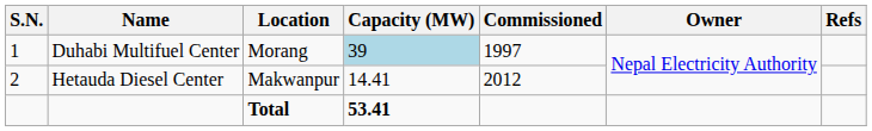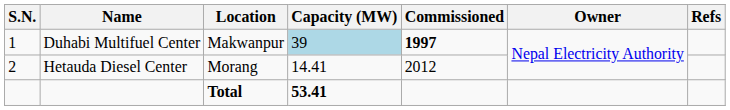Duhabi Multifuel Center | Location: Morang -> Makwanpur
Duhabi Multifuel Center | Commissioned: normal -> bold
Hetauda Diesel Center | Location: Makwanpur -> Morang
